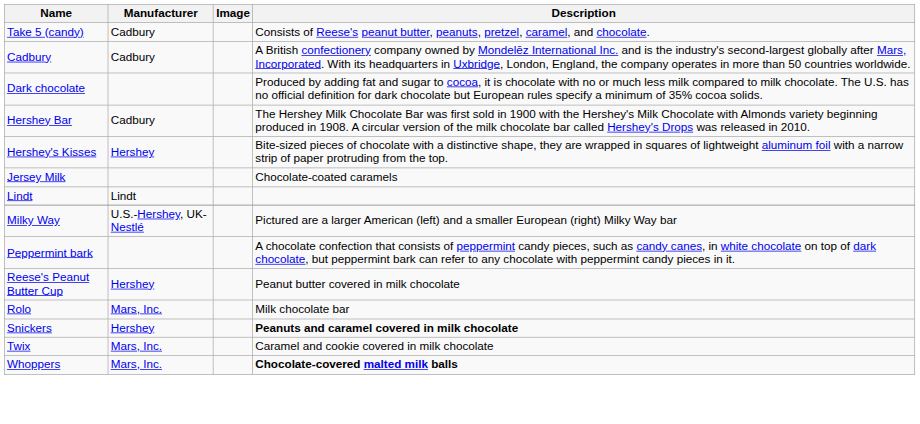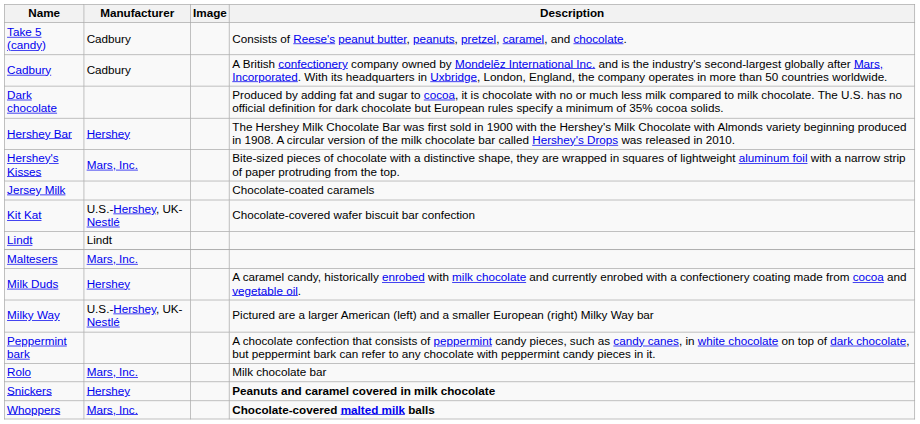Hershey Bar | Manufacturer: Cadbury -> Hershey
Hershey's Kisses | Manufacturer: Hershey -> Mars, Inc.
+ row: Kit Kat | U.S.-Hershey, UK-Nestlé | Chocolate-covered wafer biscuit bar confection
+ row: Maltesers | Mars, Inc.
+ row: Milk Duds | Hershey | A caramel candy, historically enrobed with milk chocolate and currently enrobed with a confectionery coating made from cocoa and vegetable oil.
- row: Reese's Peanut Butter Cup | Hershey | Peanut butter covered in milk chocolate
- row: Twix | Mars, Inc. | Caramel and cookie covered in milk chocolate
